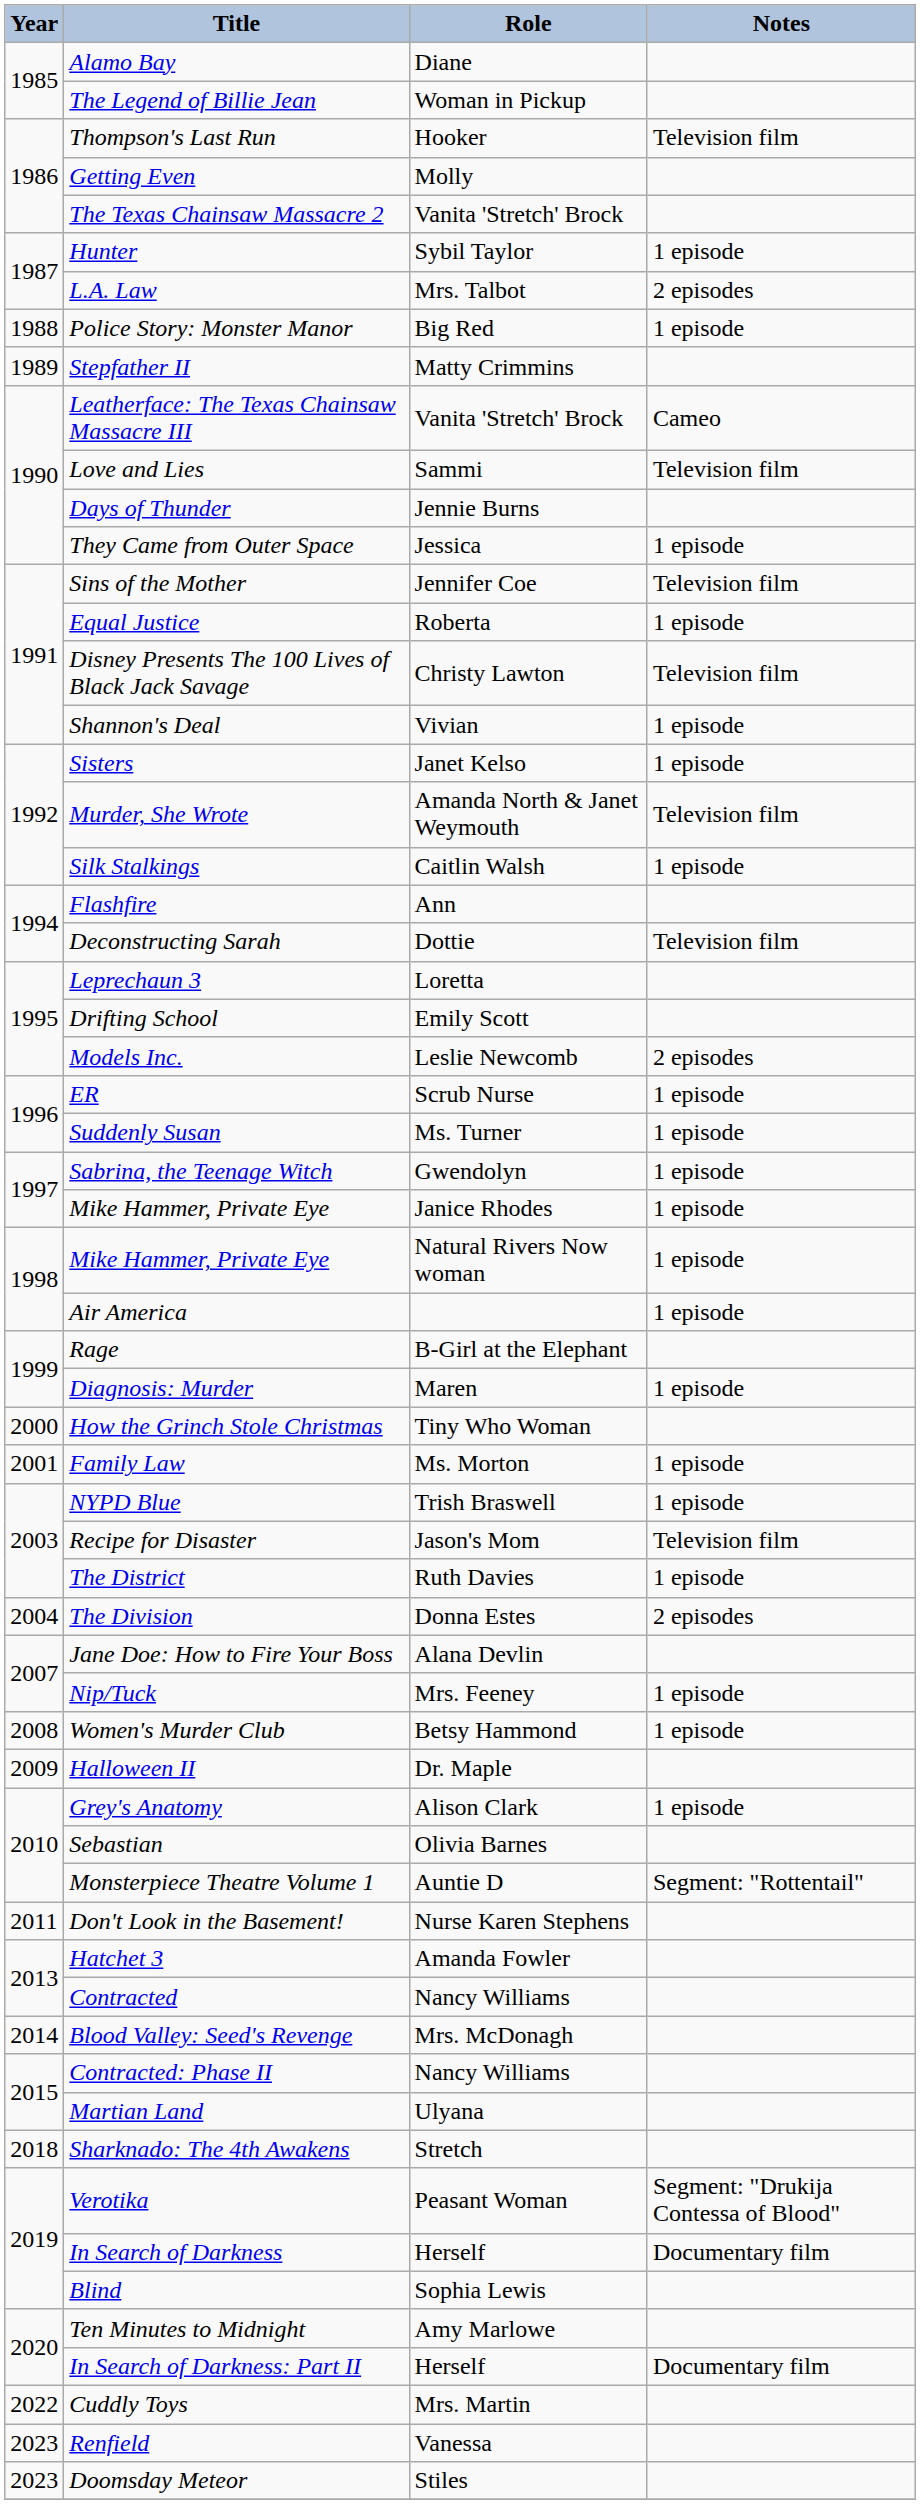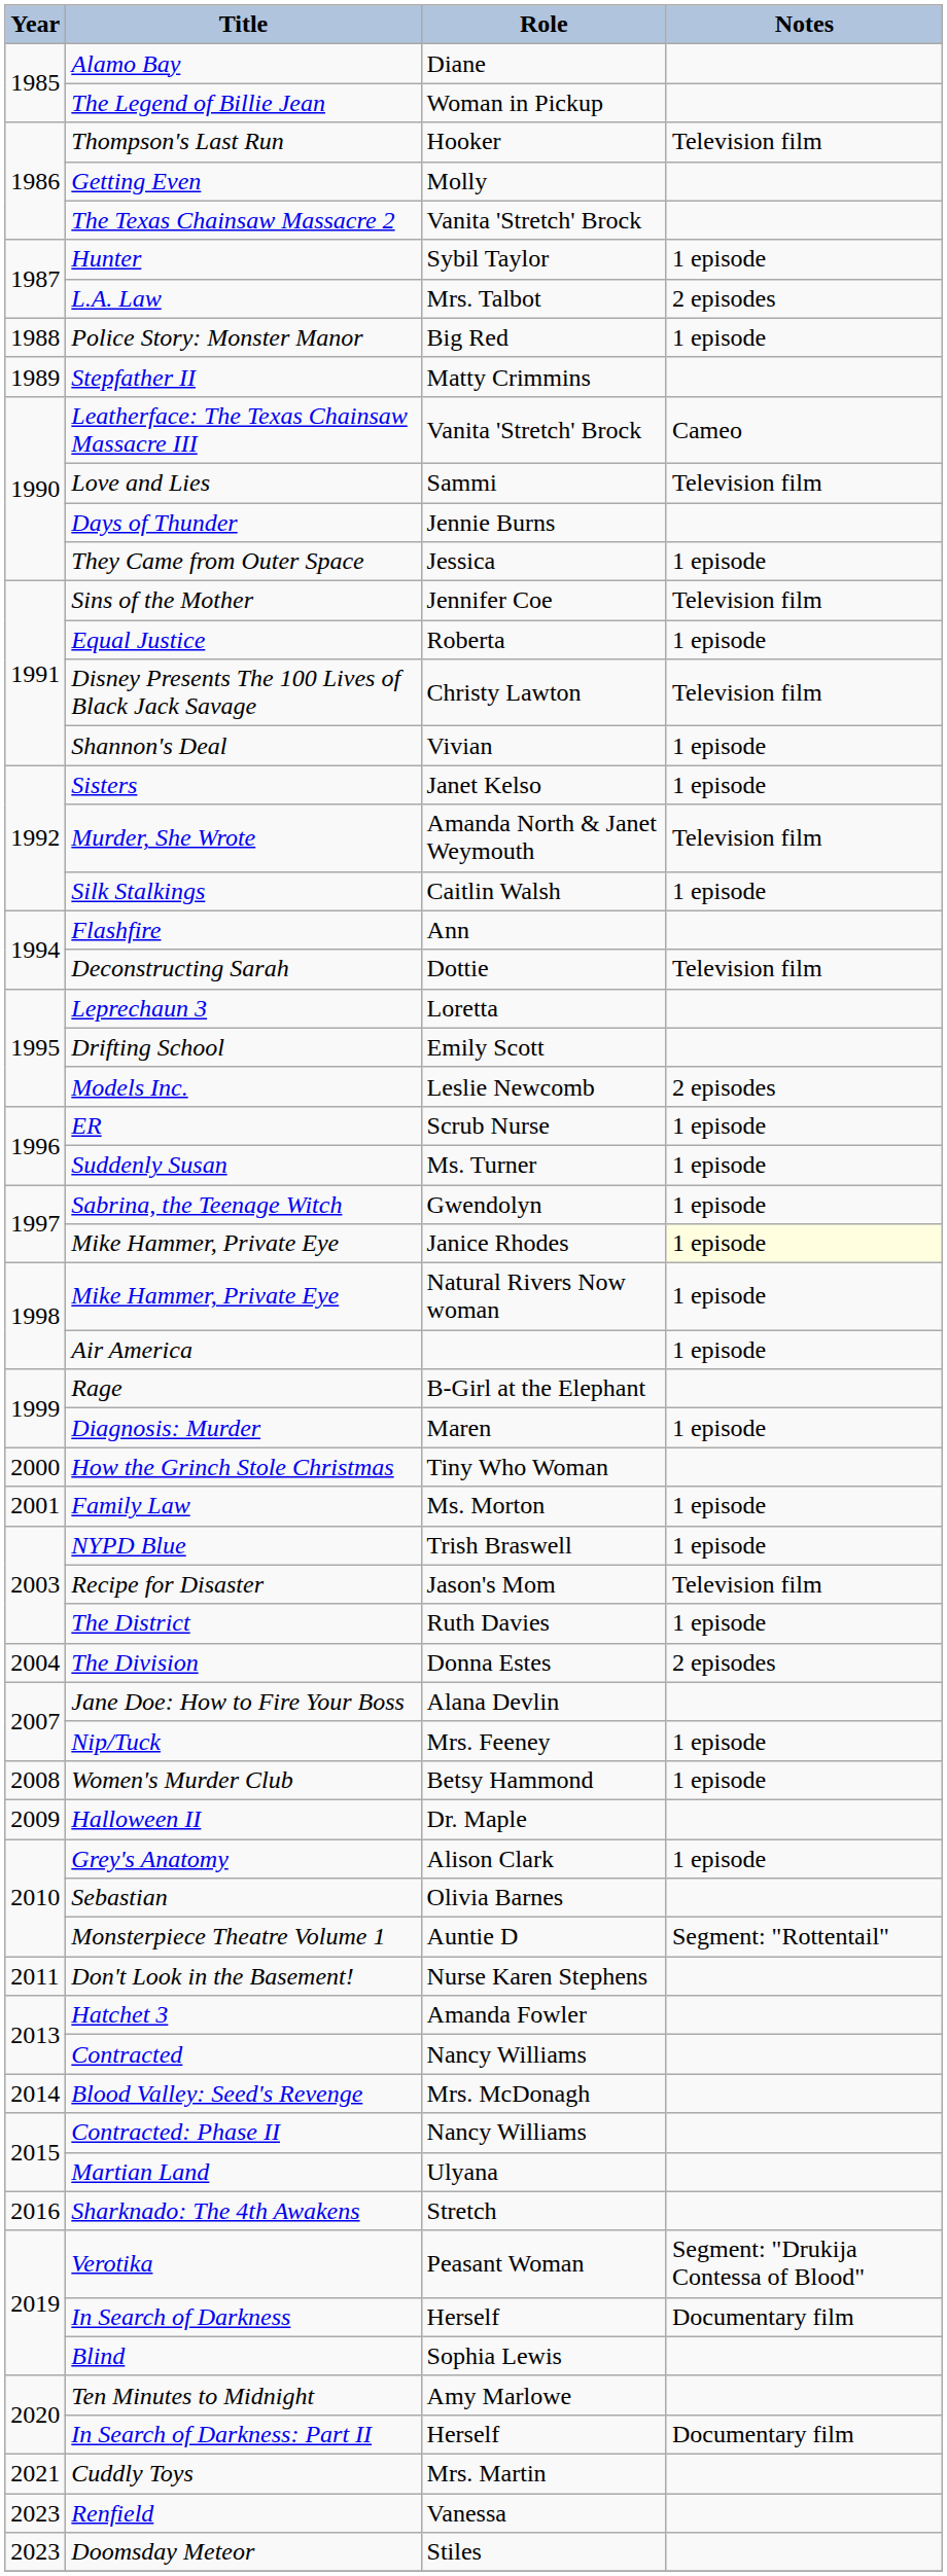Mike Hammer, Private Eye / Janice Rhodes | Notes: no background -> lightyellow background
Sharknado: The 4th Awakens | Year: 2018 -> 2016
Cuddly Toys | Year: 2022 -> 2021
